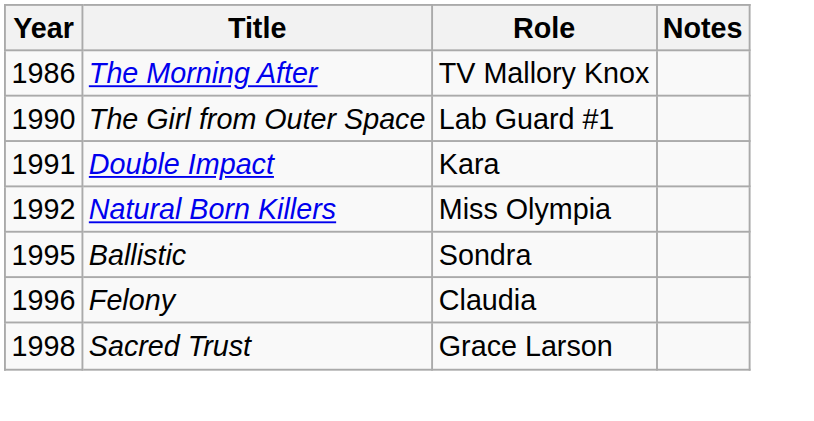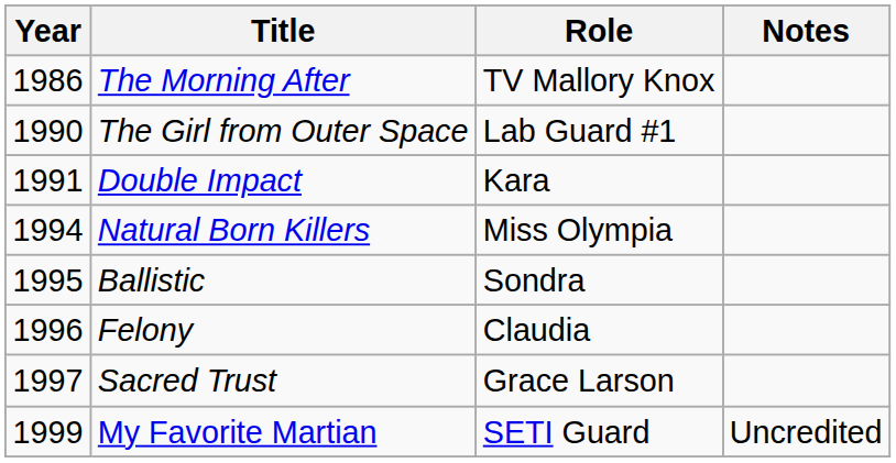Natural Born Killers | Year: 1992 -> 1994
Sacred Trust | Year: 1998 -> 1997
+ row: 1999 | My Favorite Martian | SETI Guard | Uncredited
